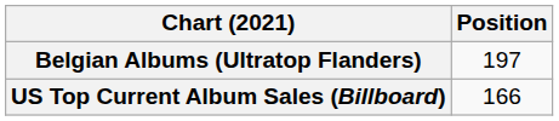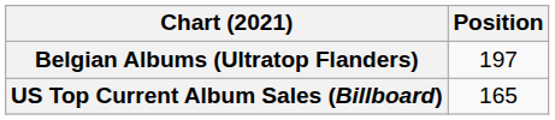US Top Current Album Sales (Billboard) | Position: 166 -> 165
